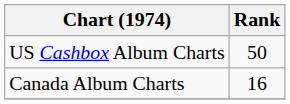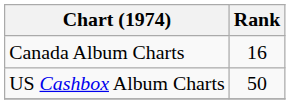rows swapped: Canada Album Charts <-> US Cashbox Album Charts
